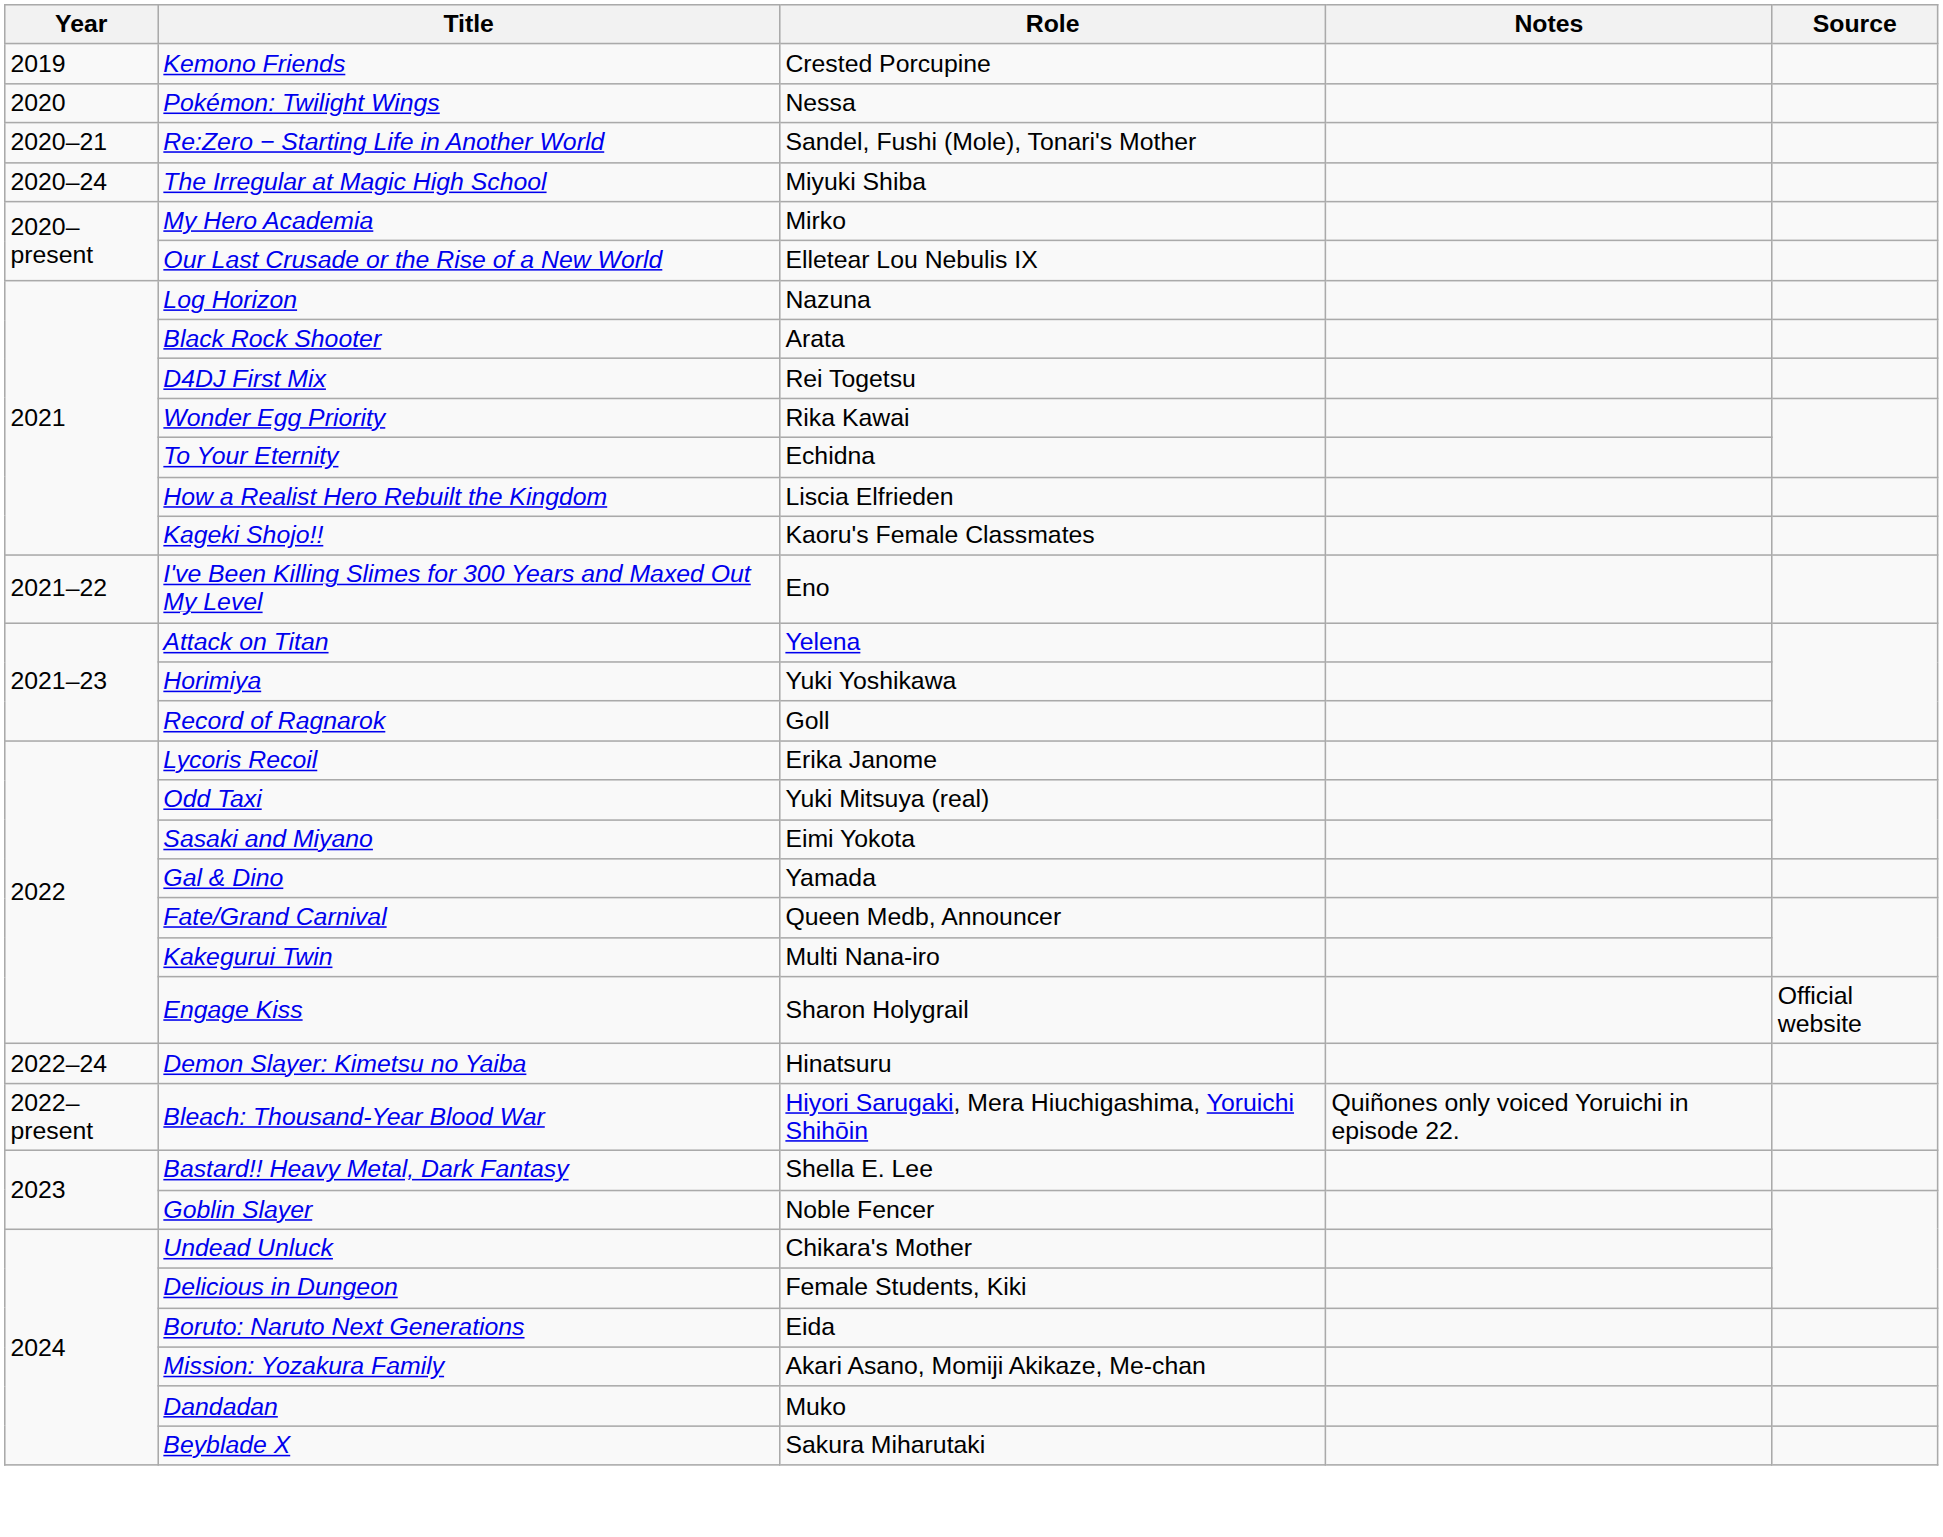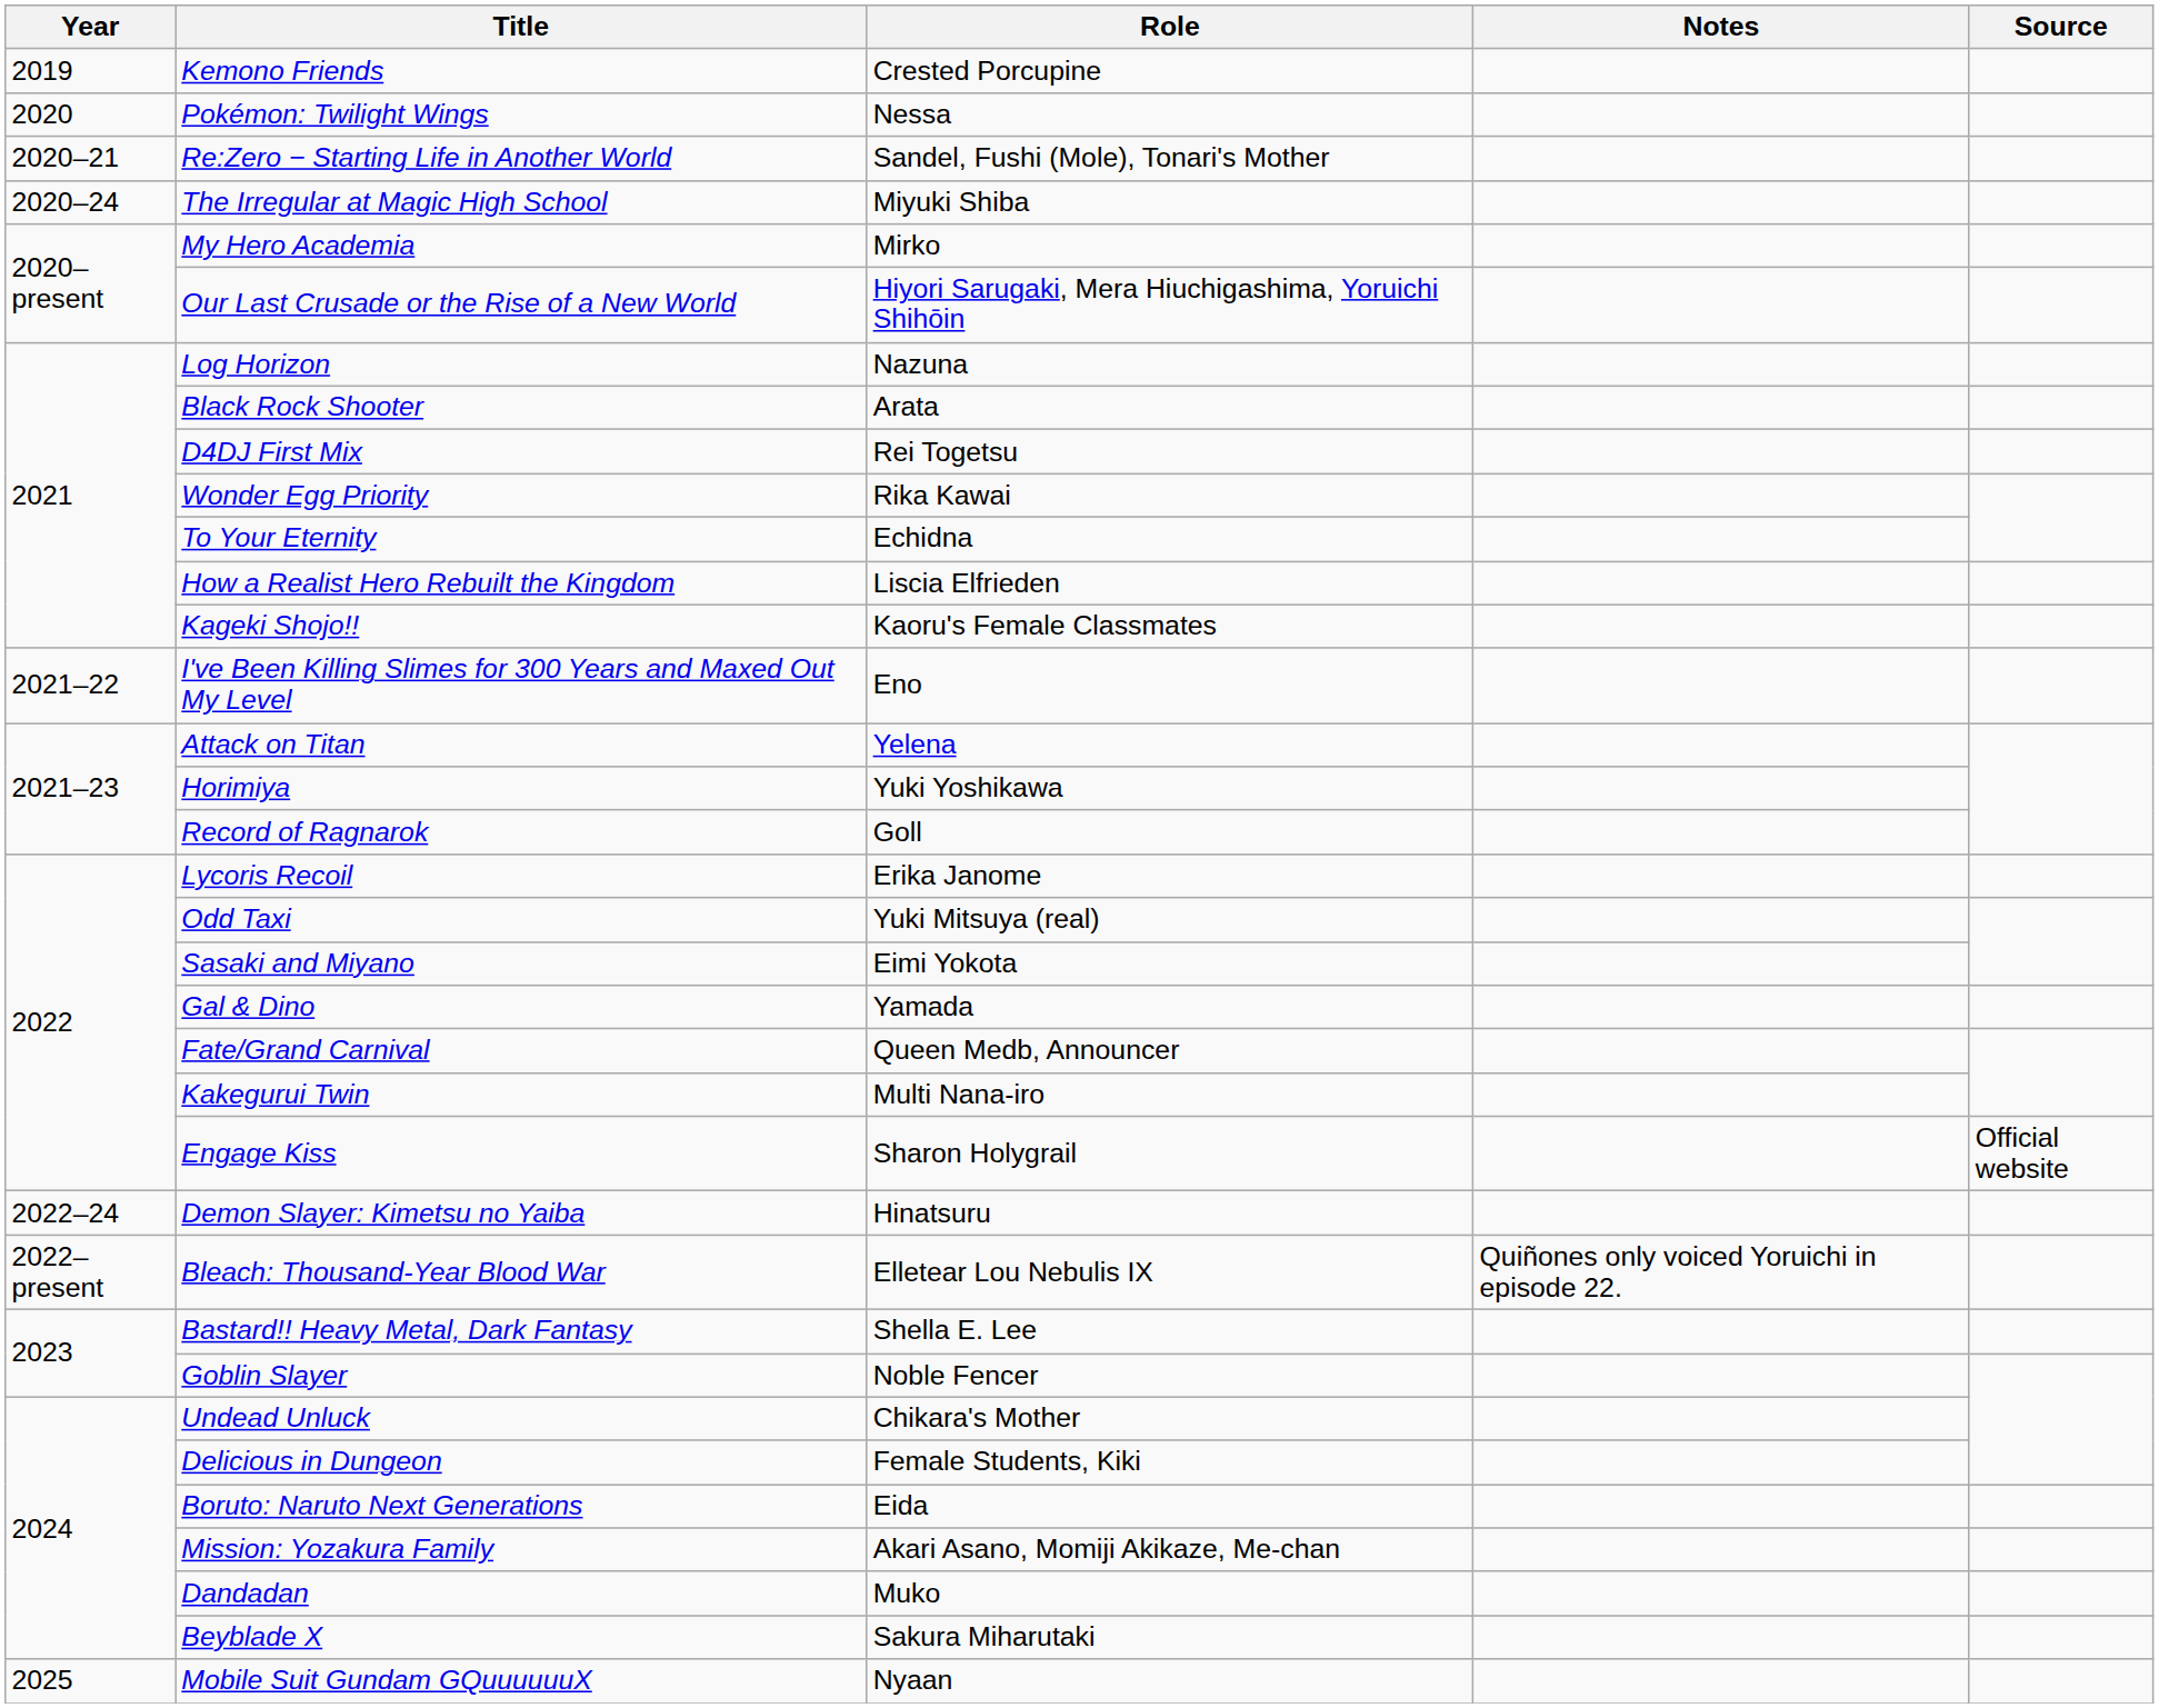Our Last Crusade or the Rise of a New World | Role: Elletear Lou Nebulis IX -> Hiyori Sarugaki, Mera Hiuchigashima, Yoruichi Shihōin
Bleach: Thousand-Year Blood War | Role: Hiyori Sarugaki, Mera Hiuchigashima, Yoruichi Shihōin -> Elletear Lou Nebulis IX
+ row: 2025 | Mobile Suit Gundam GQuuuuuuX | Nyaan
